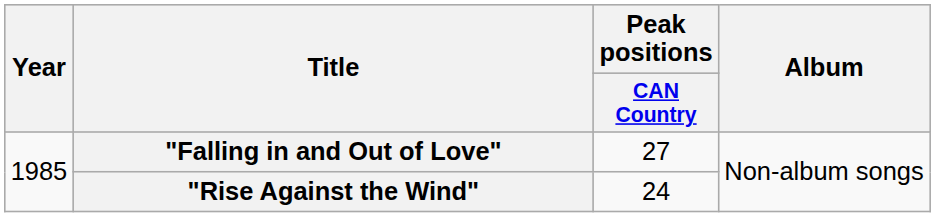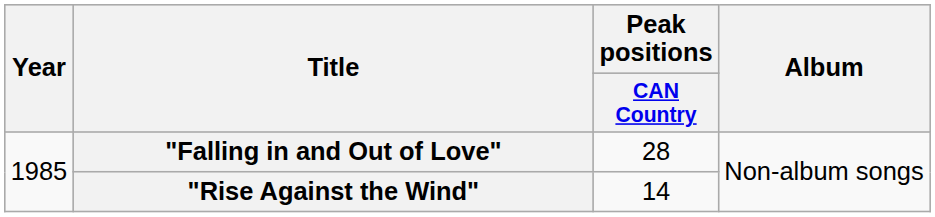"Falling in and Out of Love" | Peak positions / CAN Country: 27 -> 28
"Rise Against the Wind" | Peak positions / CAN Country: 24 -> 14
